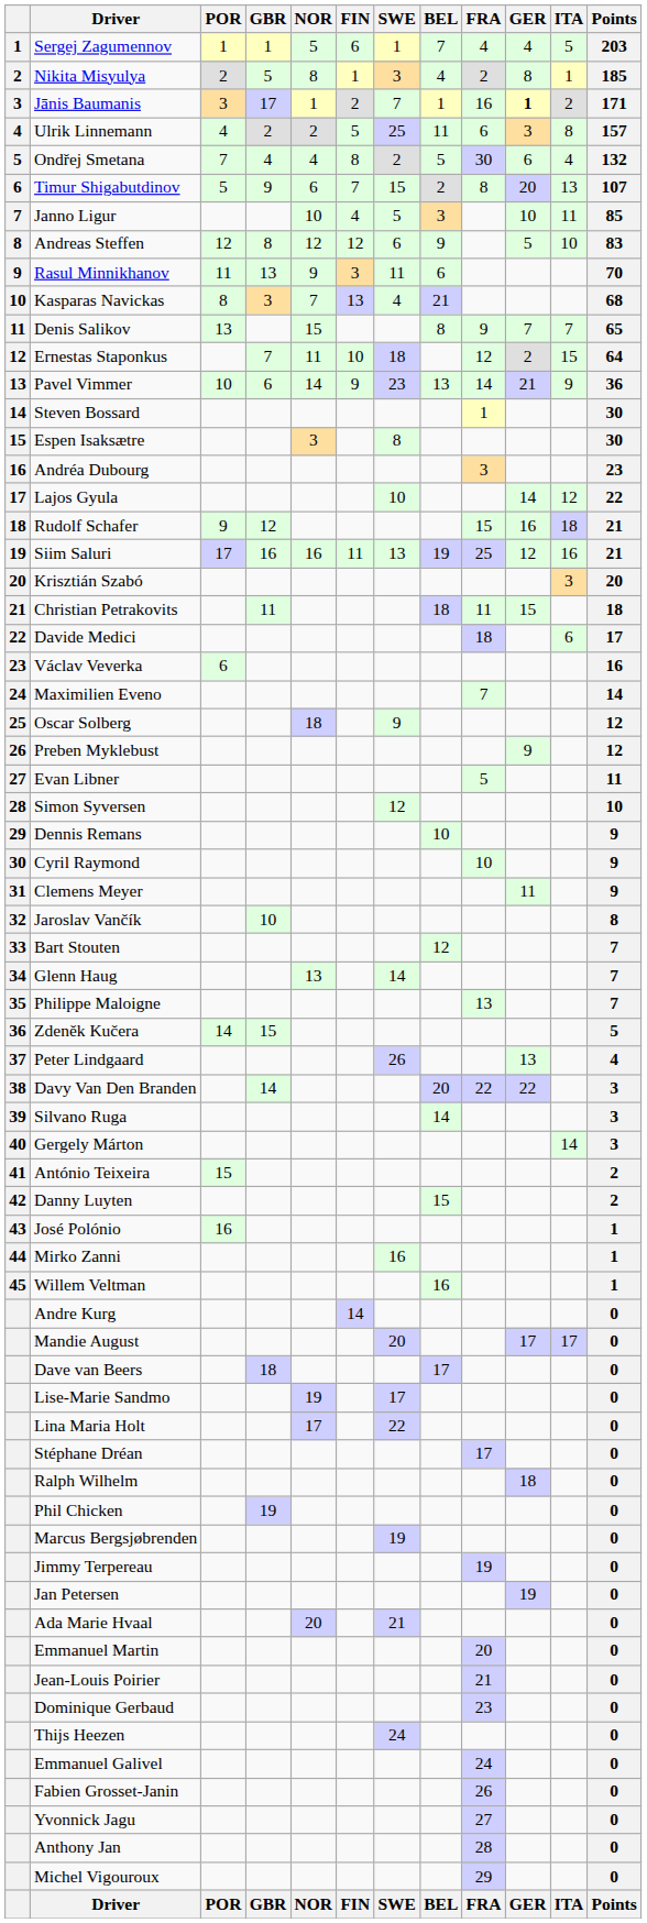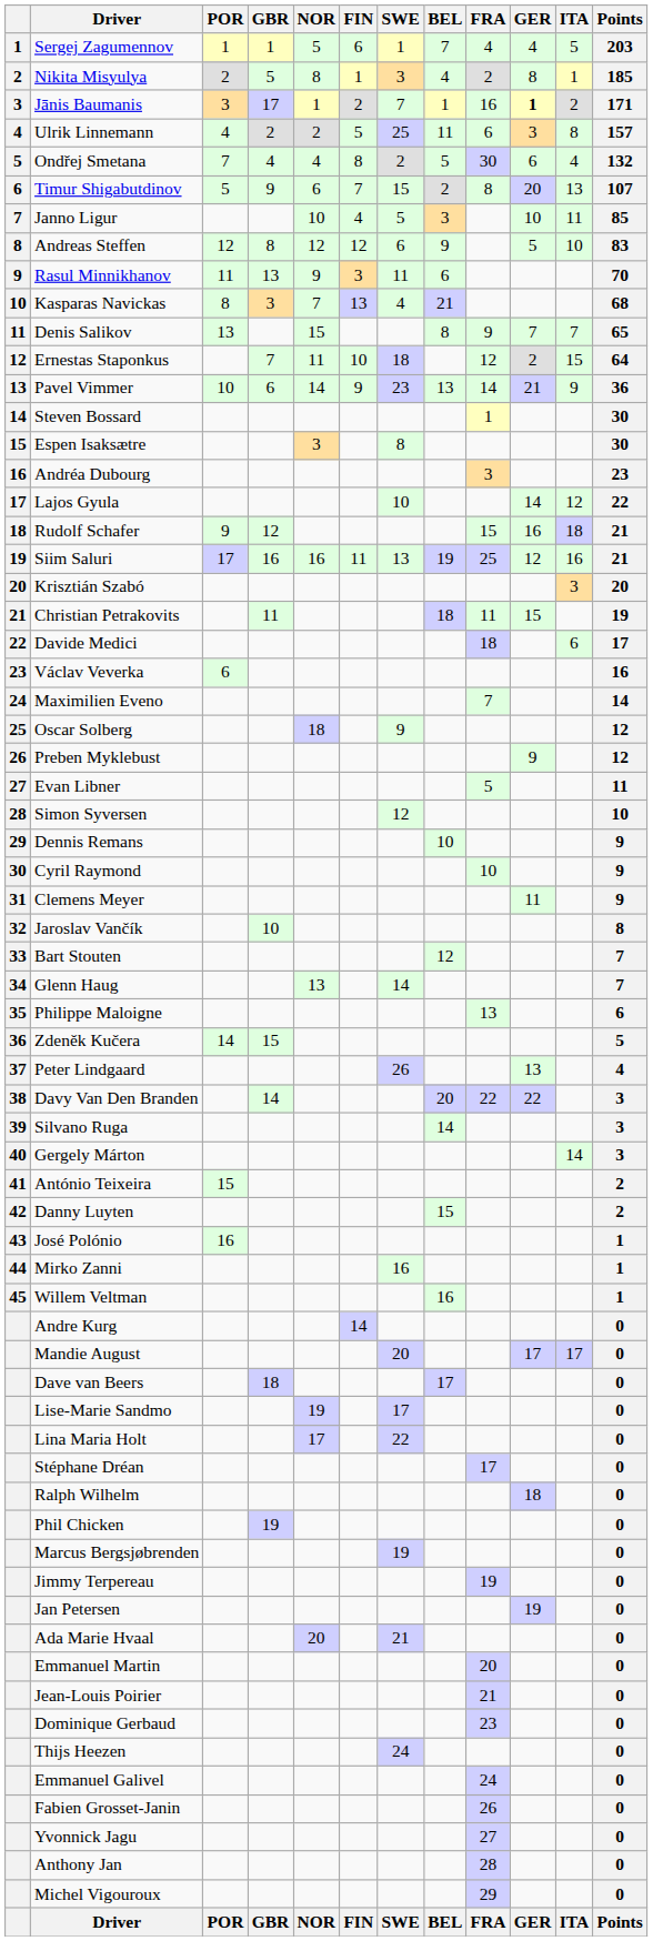Christian Petrakovits | Points: 18 -> 19
Philippe Maloigne | Points: 7 -> 6
